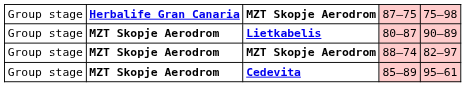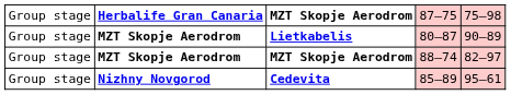Cedevita | column 2: MZT Skopje Aerodrom -> Nizhny Novgorod
